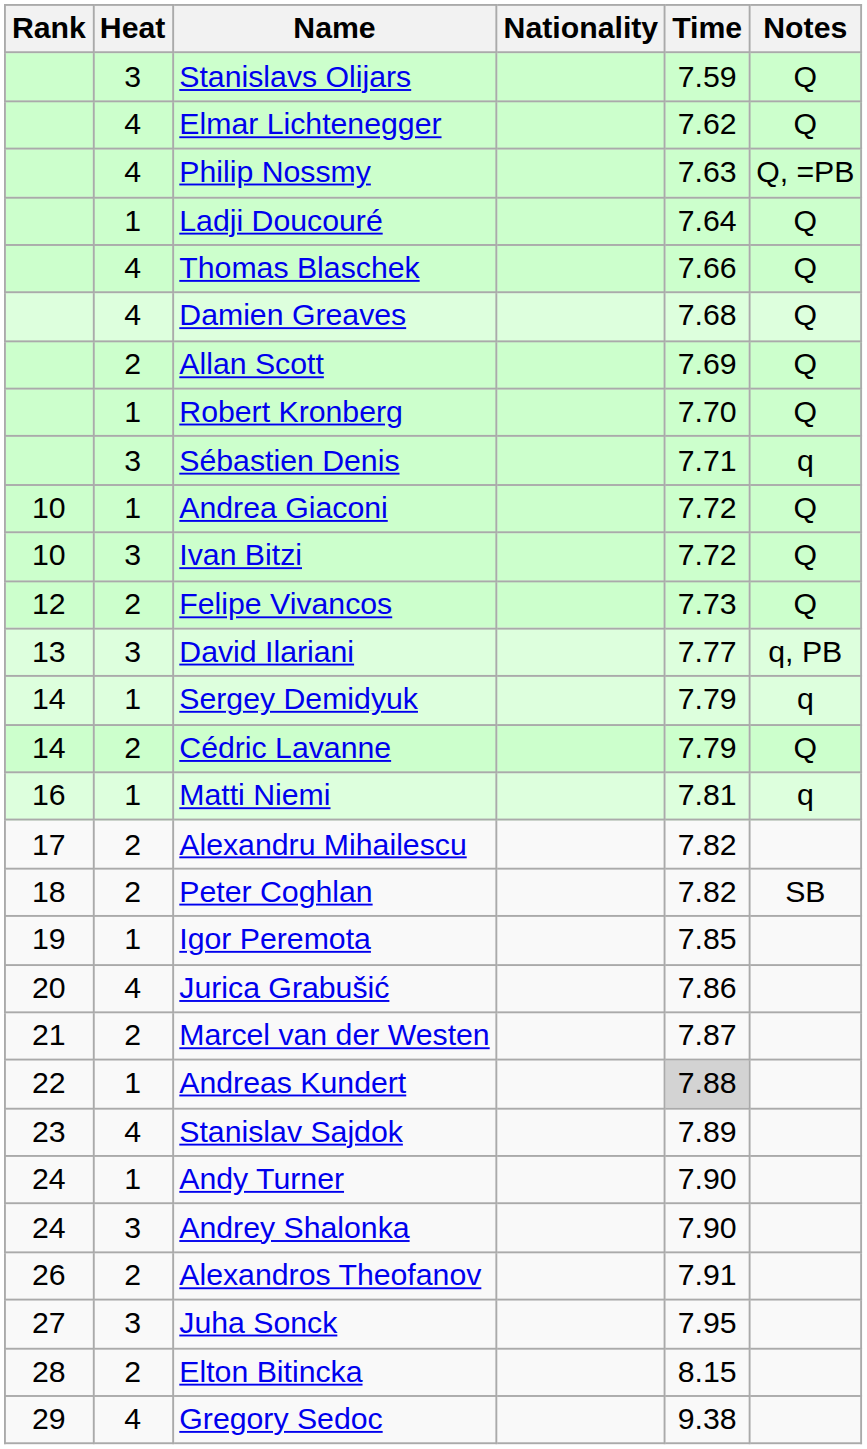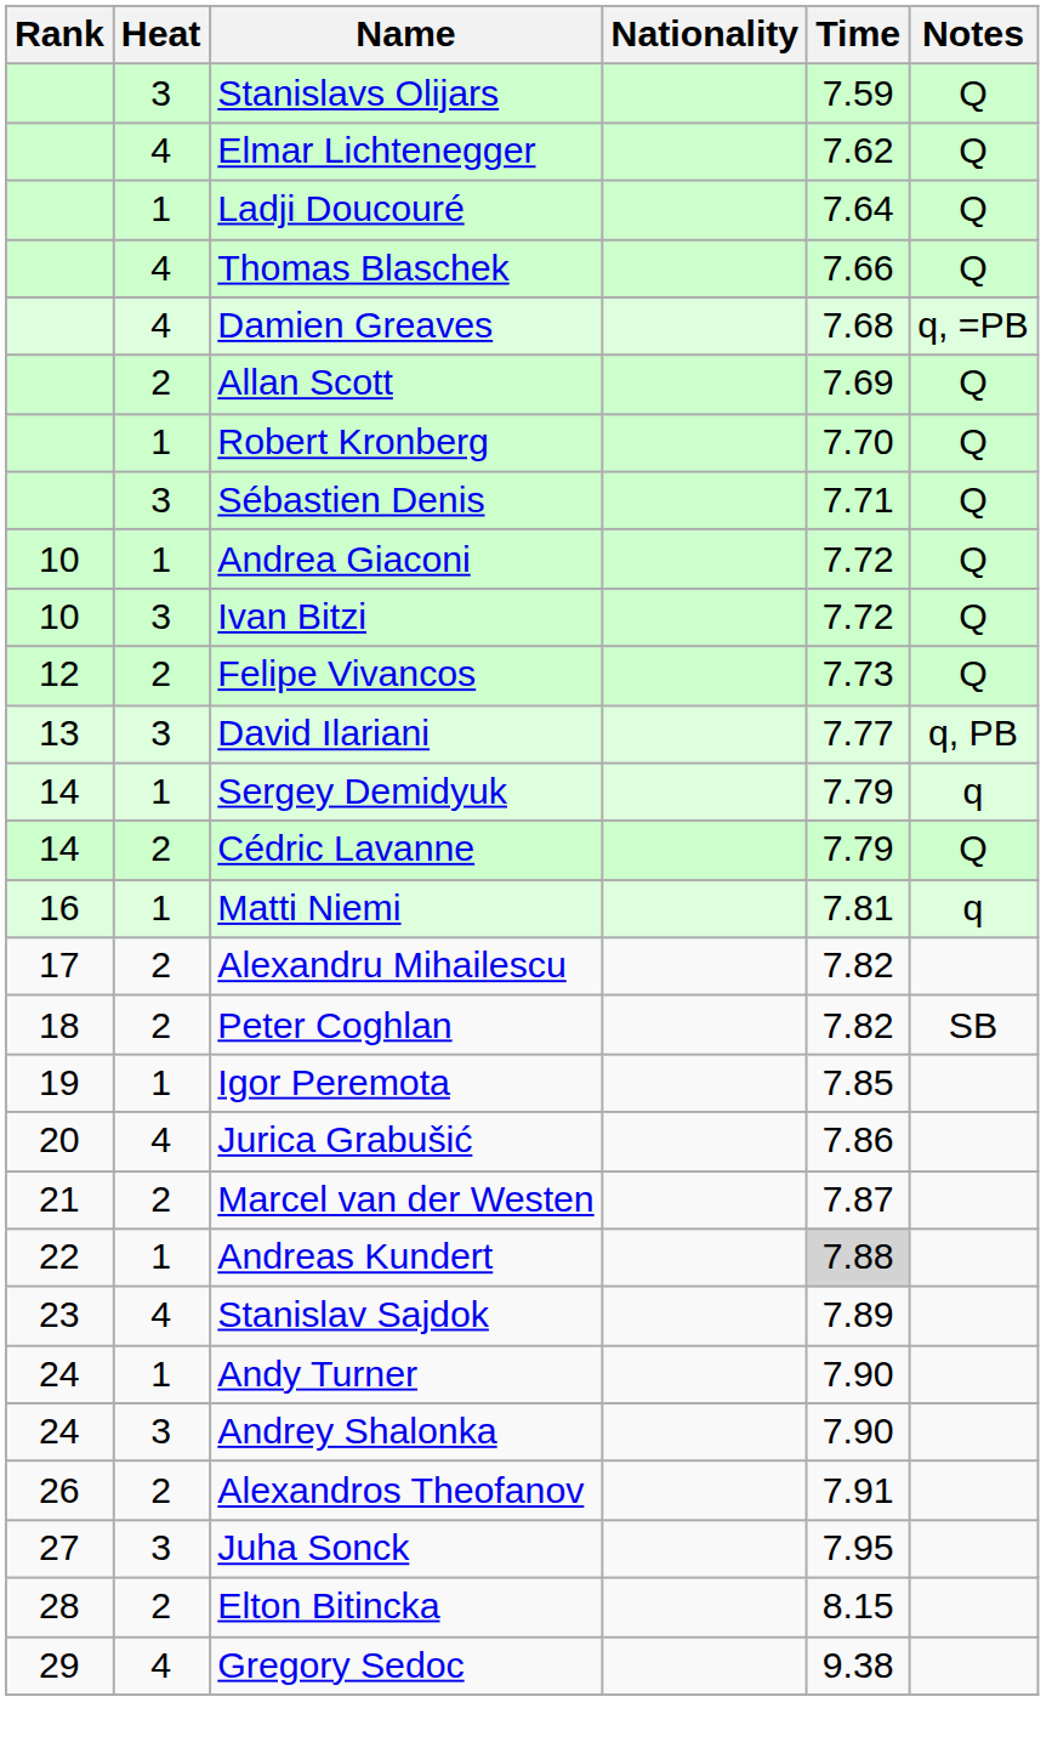- row: 4 | Philip Nossmy | 7.63 | Q, =PB
Damien Greaves | Notes: Q -> q, =PB
Sébastien Denis | Notes: q -> Q
